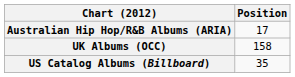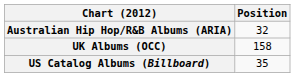Australian Hip Hop/R&B Albums (ARIA) | Position: 17 -> 32
